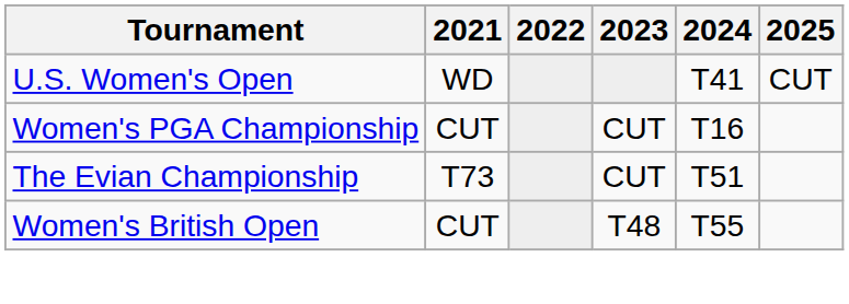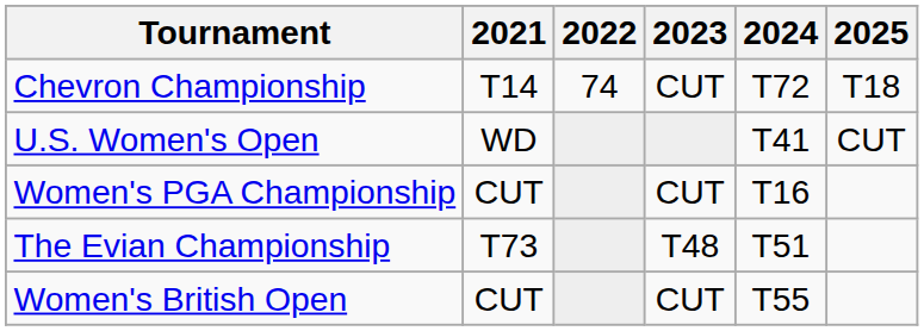+ row: Chevron Championship | T14 | 74 | CUT | T72 | T18
The Evian Championship | 2023: CUT -> T48
Women's British Open | 2023: T48 -> CUT
